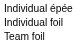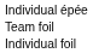rows swapped: Individual foil <-> Team foil
